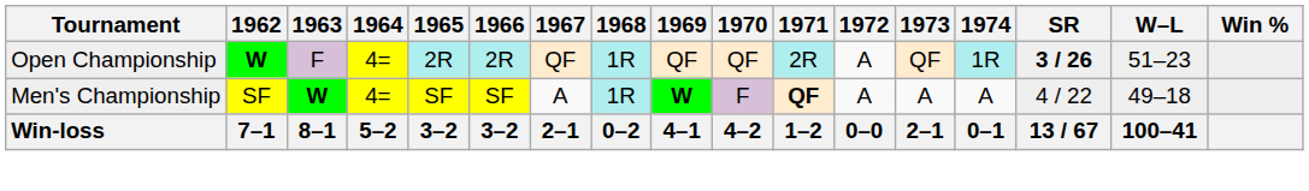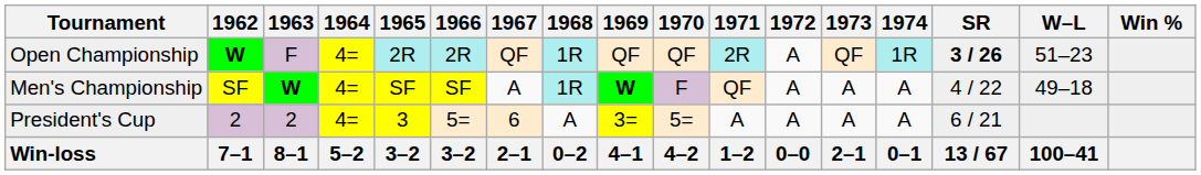Men's Championship | 1971: bold -> normal
+ row: President's Cup | 2 | 2 | 4= | 3 | 5= | 6 | A | 3= | 5= | A | A | A | A | 6 / 21
